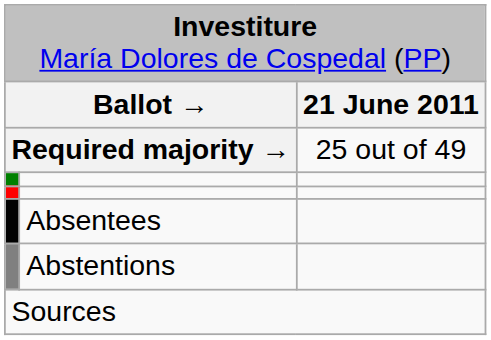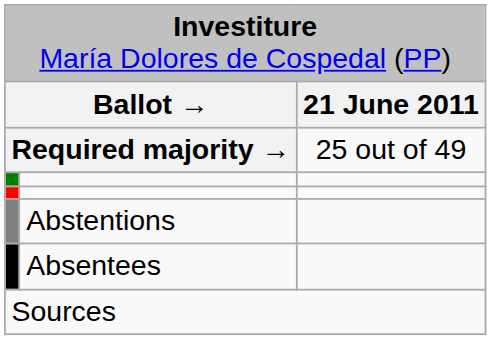rows swapped: Abstentions <-> Absentees
